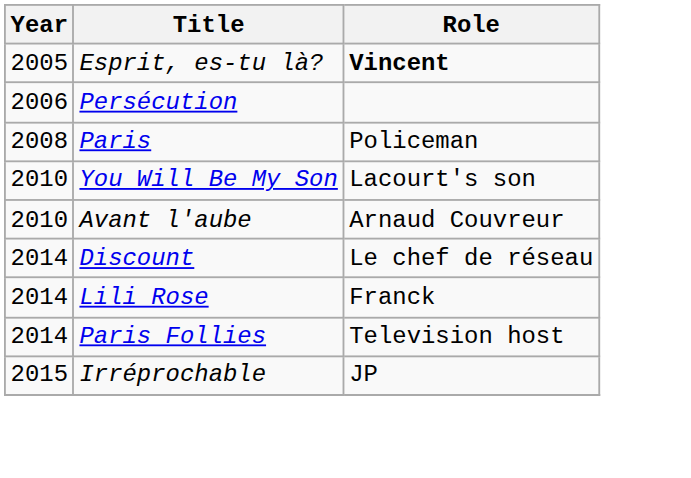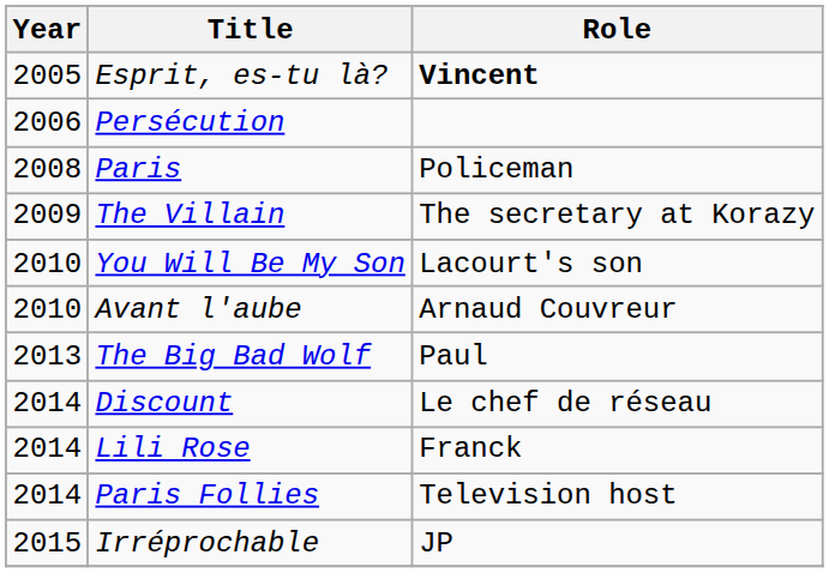+ row: 2009 | The Villain | The secretary at Korazy
+ row: 2013 | The Big Bad Wolf | Paul
